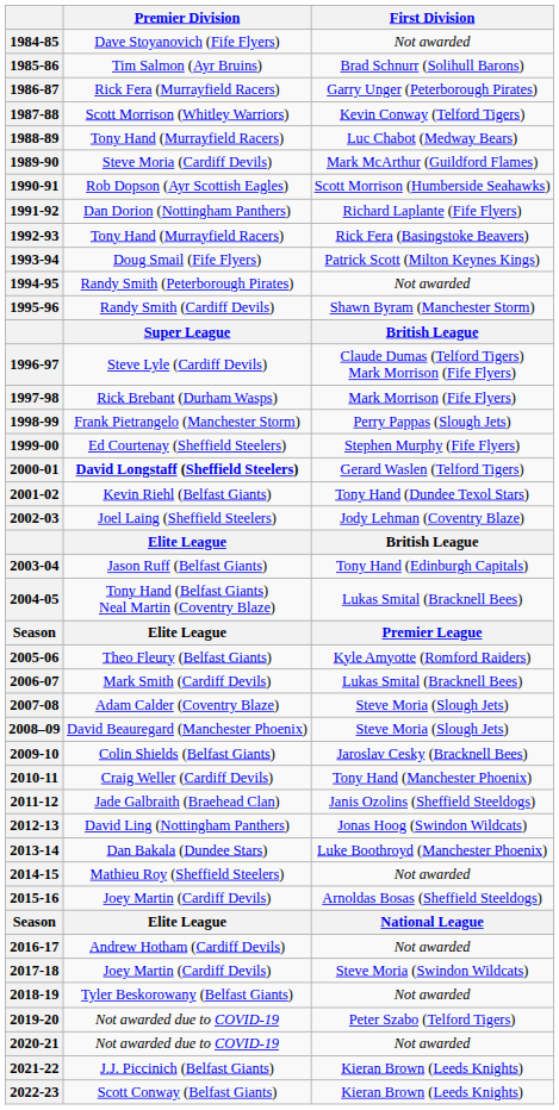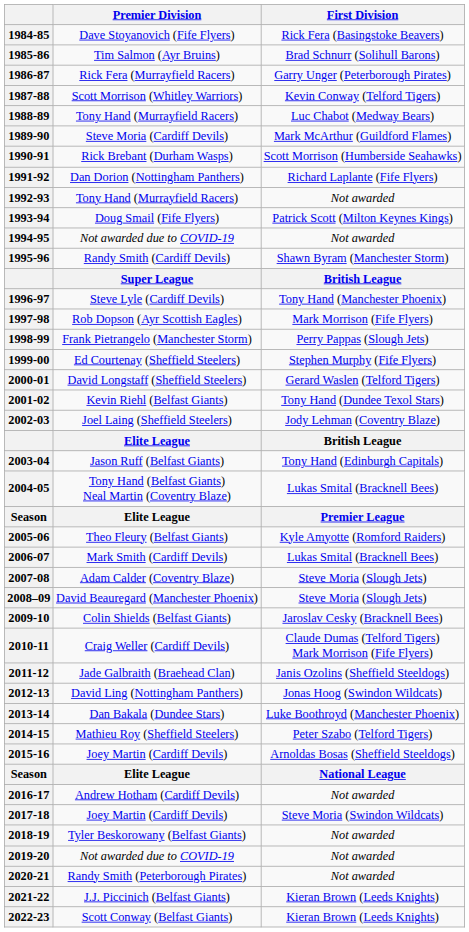1984-85 | First Division: Not awarded -> Rick Fera (Basingstoke Beavers)
1990-91 | Premier Division: Rob Dopson (Ayr Scottish Eagles) -> Rick Brebant (Durham Wasps)
1992-93 | First Division: Rick Fera (Basingstoke Beavers) -> Not awarded
1994-95 | Premier Division: Randy Smith (Peterborough Pirates) -> Not awarded due to COVID-19
1996-97 | First Division: Claude Dumas (Telford Tigers) Mark Morrison (Fife Flyers) -> Tony Hand (Manchester Phoenix)
1997-98 | Premier Division: Rick Brebant (Durham Wasps) -> Rob Dopson (Ayr Scottish Eagles)
2000-01 | Premier Division: bold -> normal
2010-11 | First Division: Tony Hand (Manchester Phoenix) -> Claude Dumas (Telford Tigers) Mark Morrison (Fife Flyers)
2014-15 | First Division: Not awarded -> Peter Szabo (Telford Tigers)
2019-20 | First Division: Peter Szabo (Telford Tigers) -> Not awarded
2020-21 | Premier Division: Not awarded due to COVID-19 -> Randy Smith (Peterborough Pirates)
